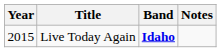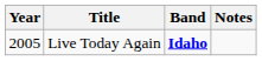Live Today Again | Year: 2015 -> 2005
